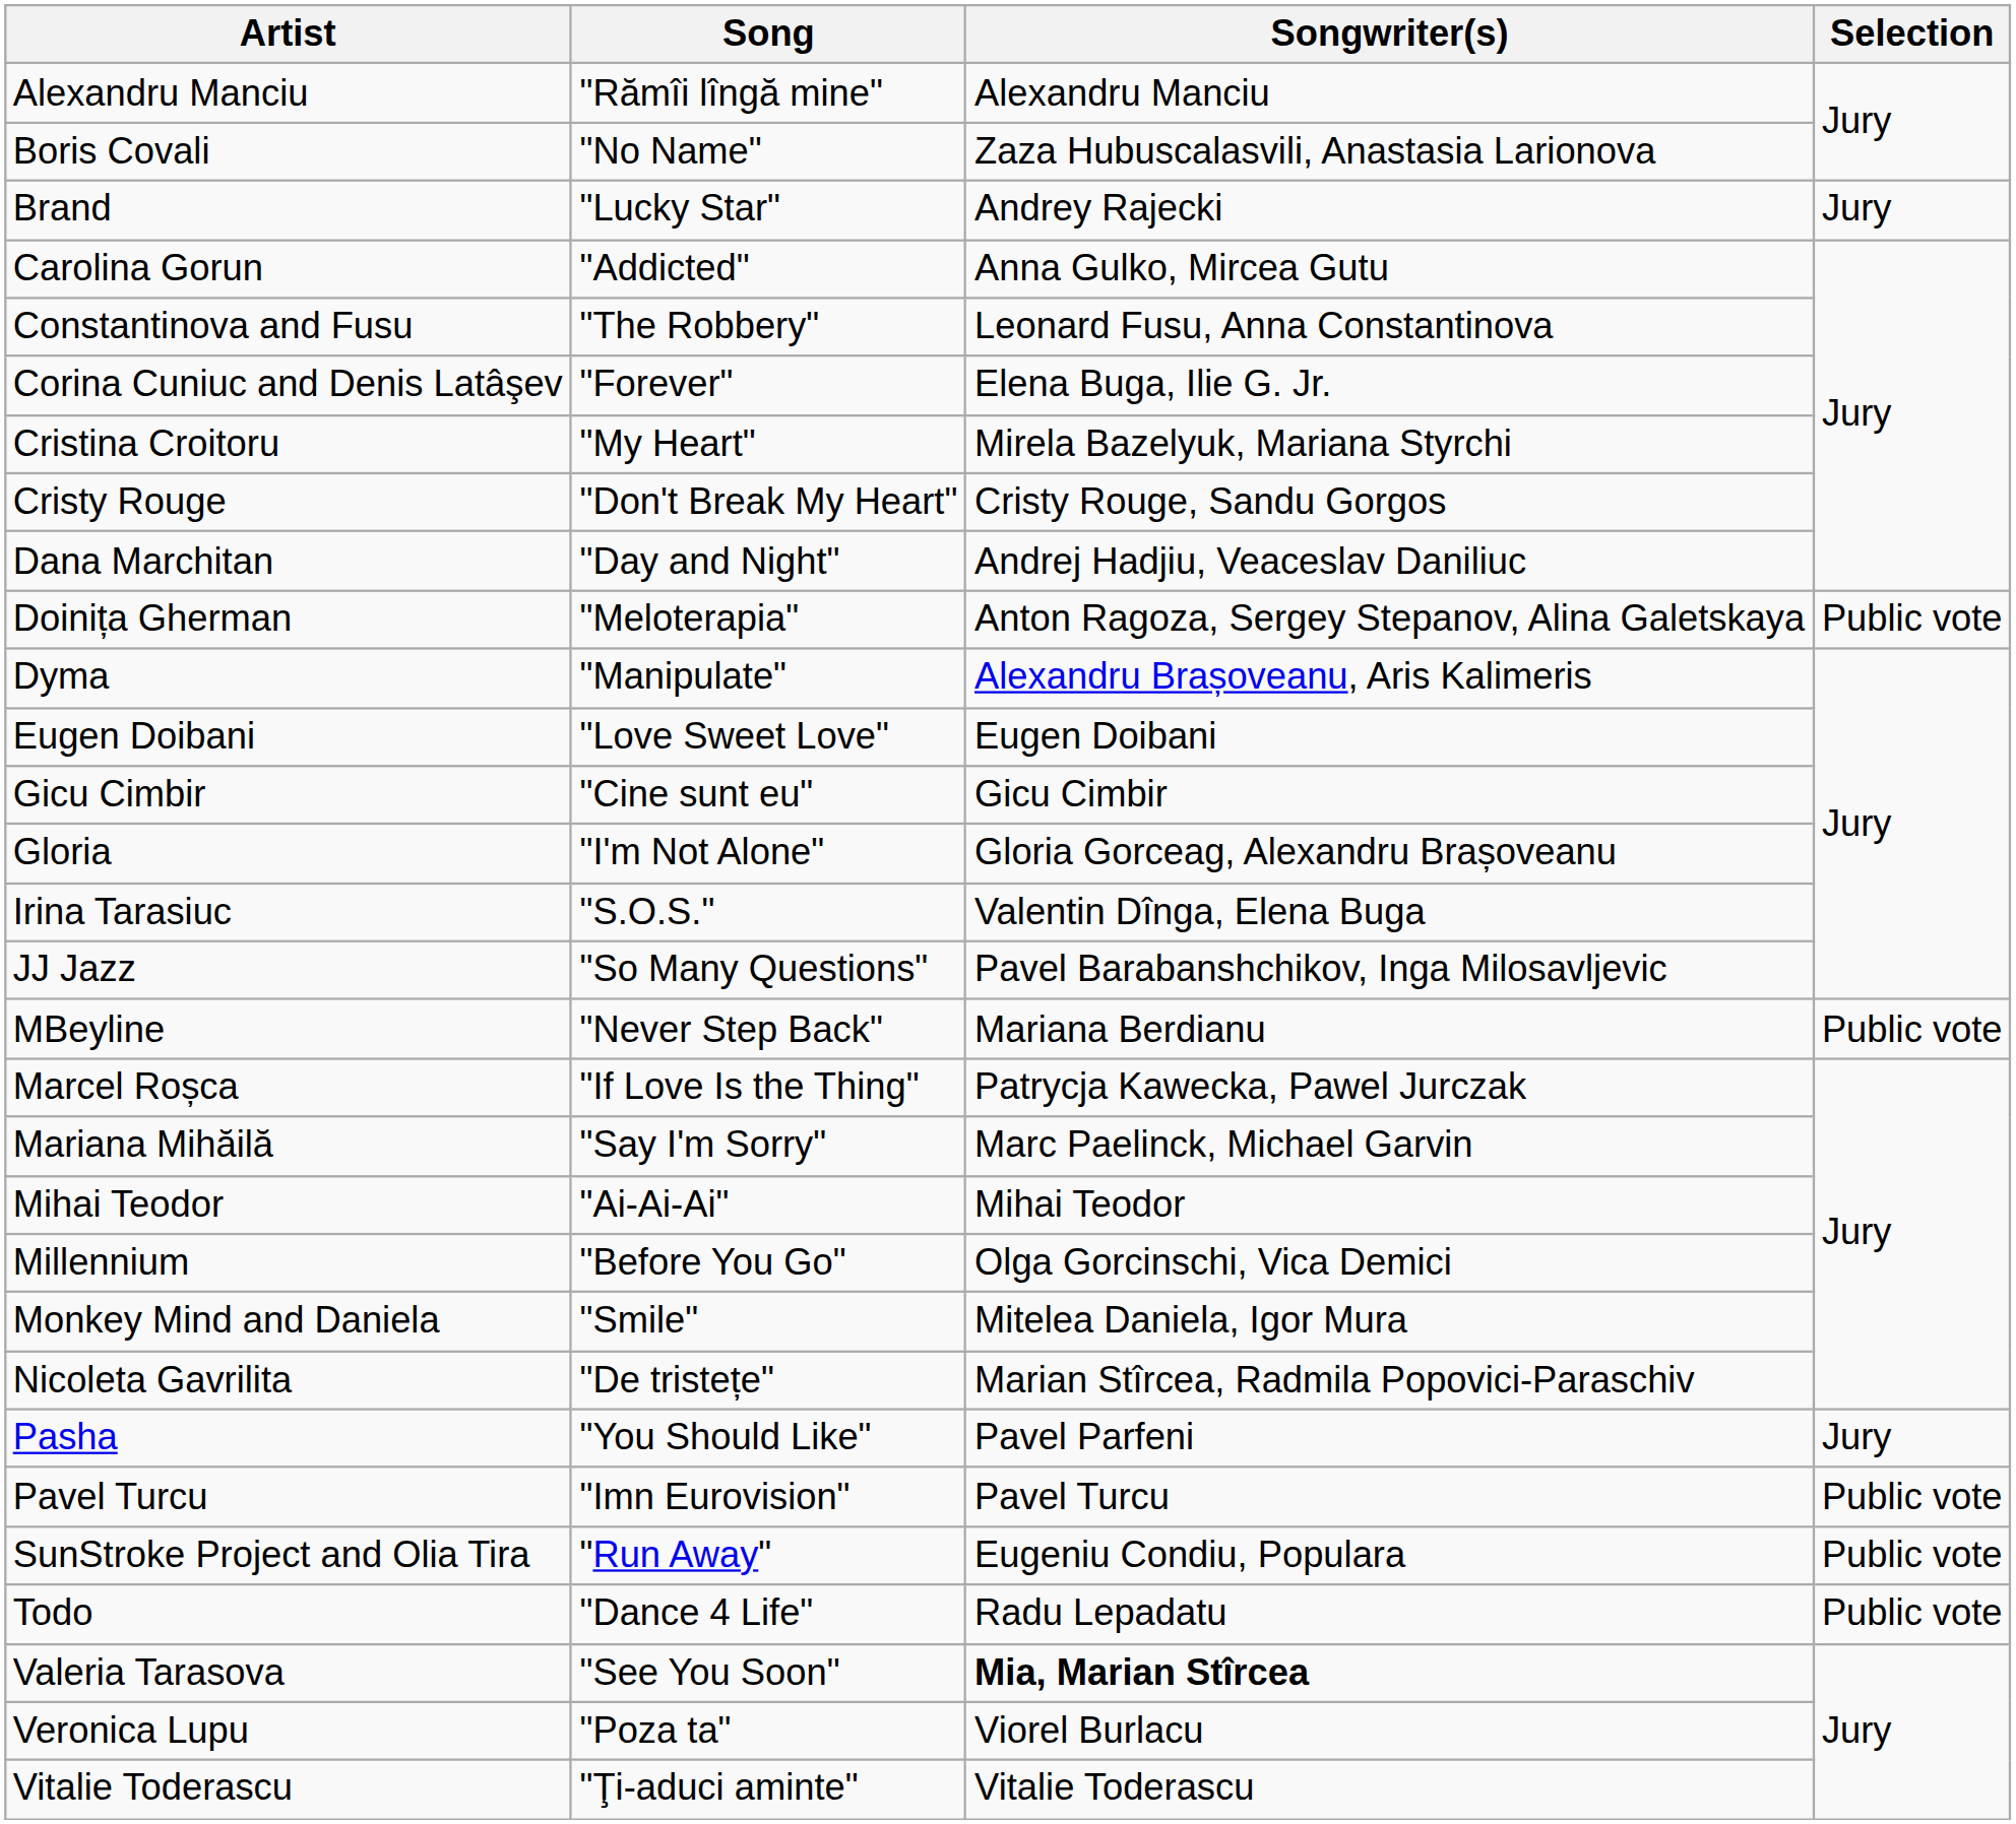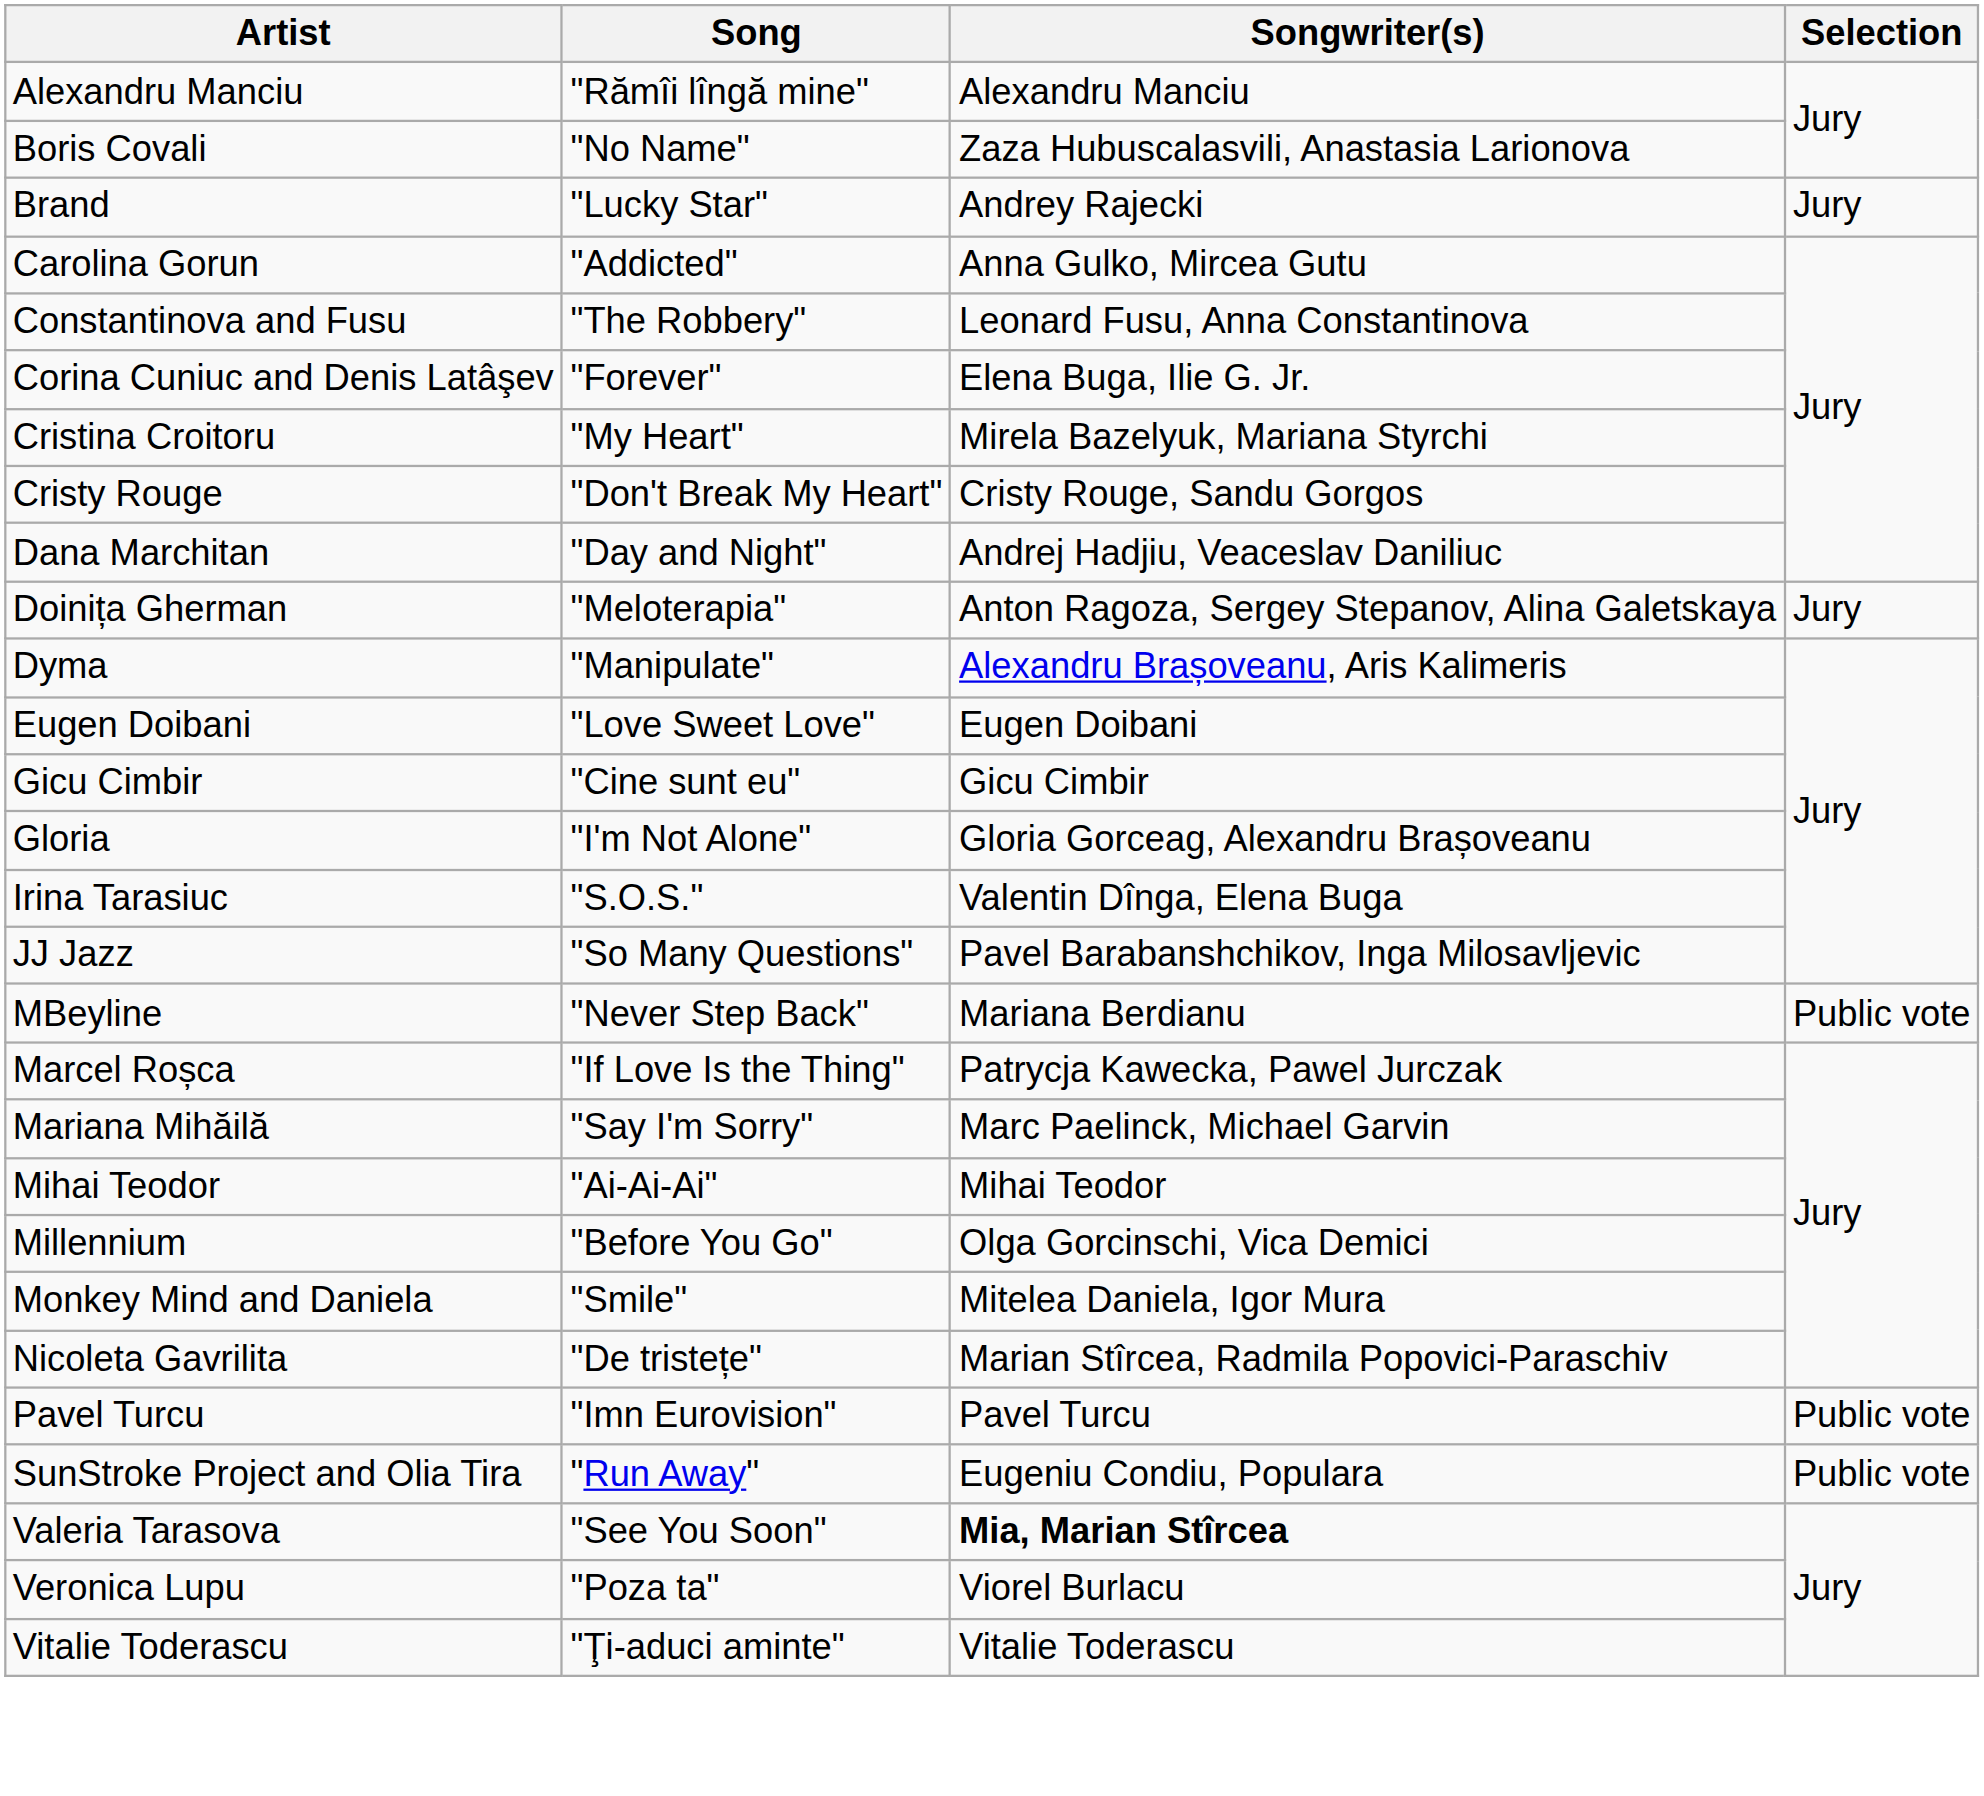Doinița Gherman | Selection: Public vote -> Jury
- row: Pasha | "You Should Like" | Pavel Parfeni | Jury
- row: Todo | "Dance 4 Life" | Radu Lepadatu | Public vote
